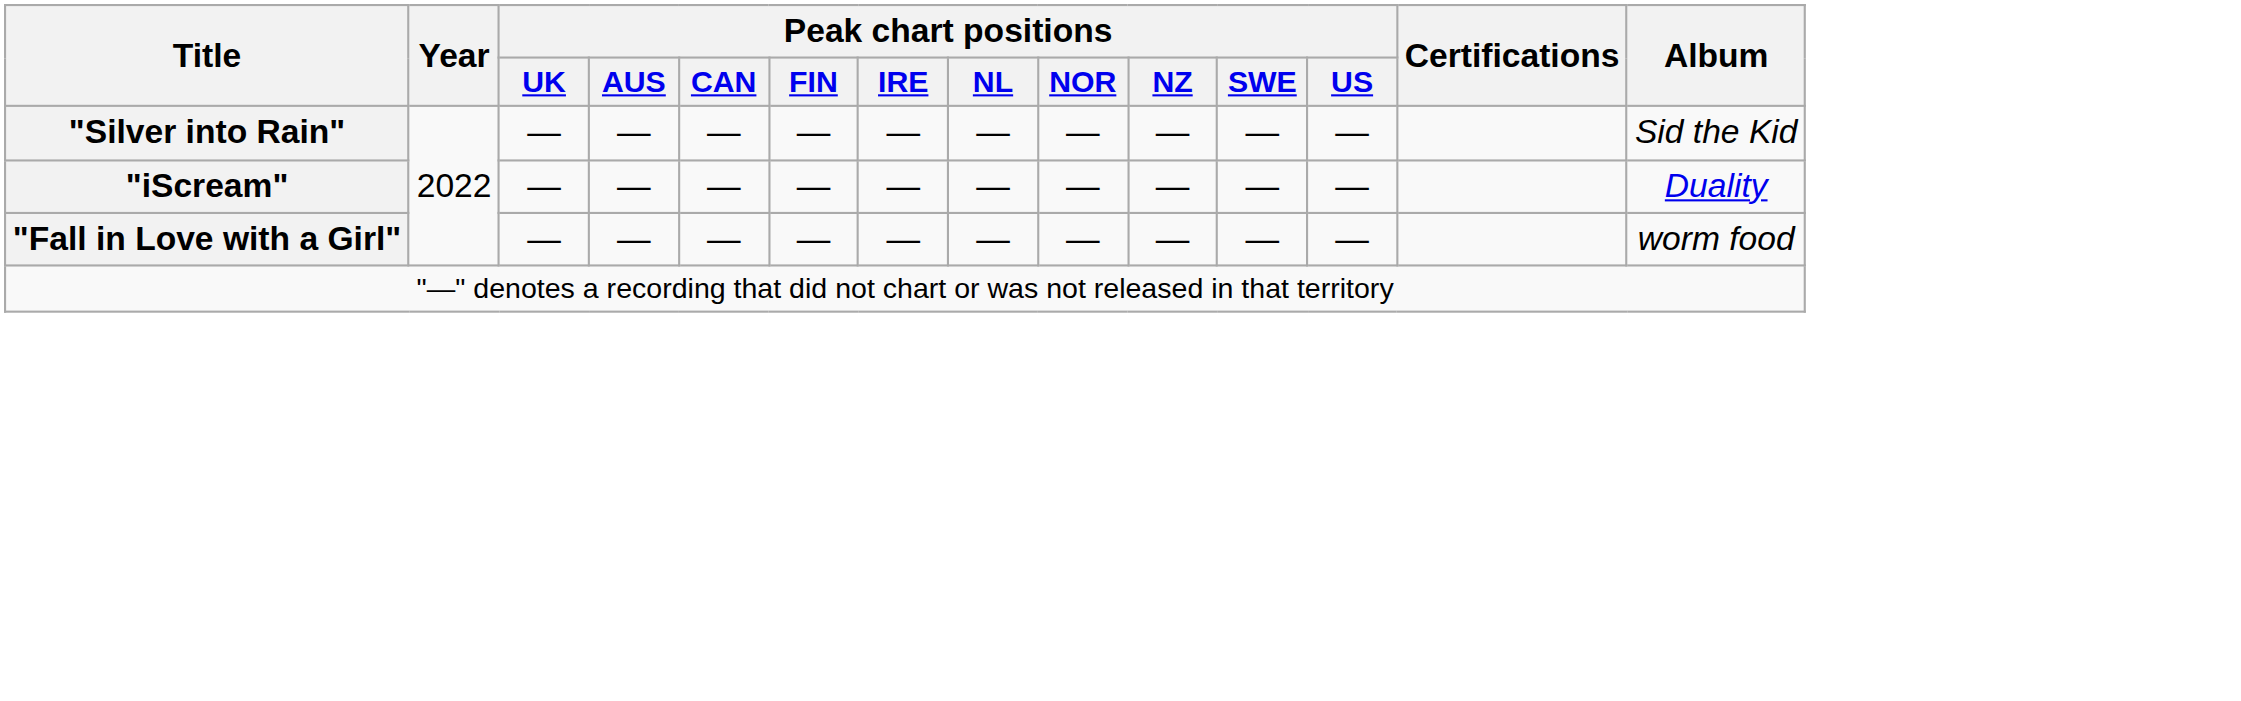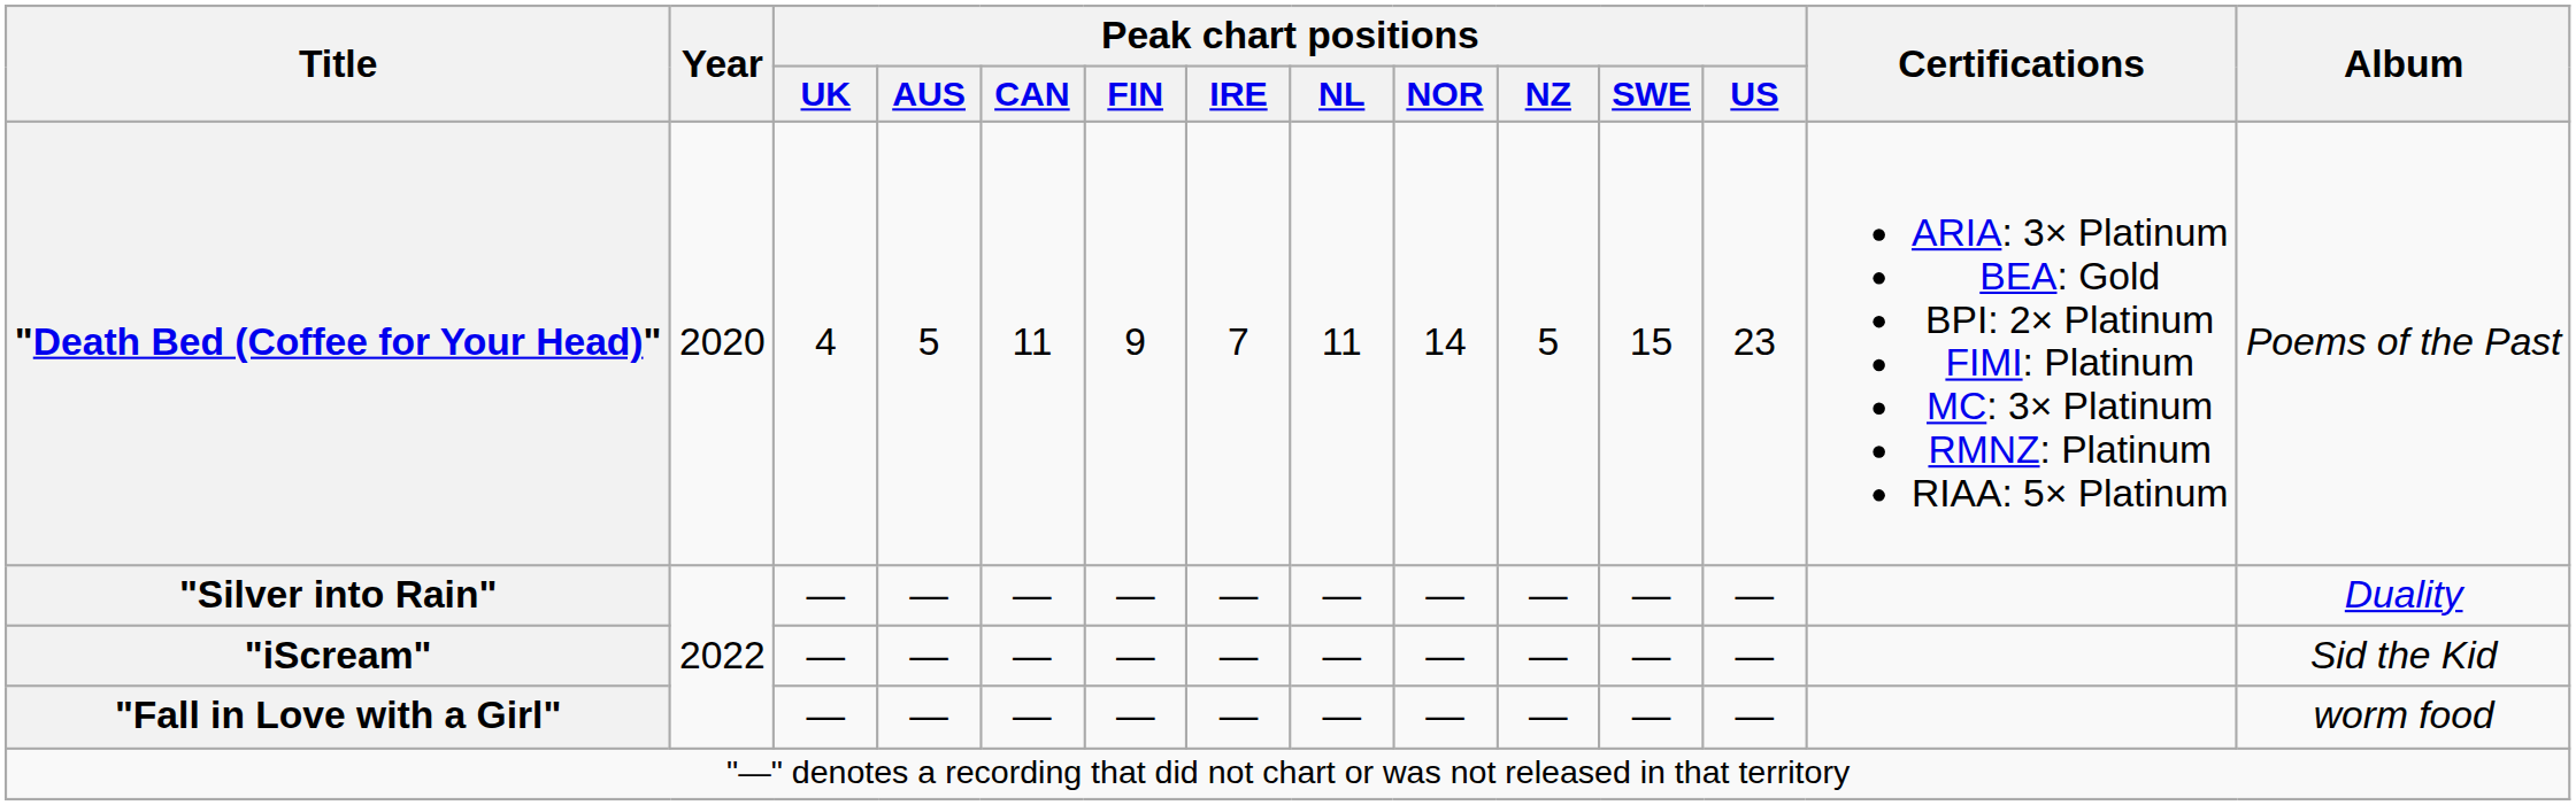+ row: "Death Bed (Coffee for Your Head)" | 2020 | 4 | 5 | 11 | 9 | 7 | 11 | 14 | 5 | 15 | 23 | ARIA: 3× Platinum BEA: Gold BPI: 2× Platinum FIMI: Platinum MC: 3× Platinum RMNZ: Platinum RIAA: 5× Platinum | Poems of the Past
"Silver into Rain" | Album: Sid the Kid -> Duality
"iScream" | Album: Duality -> Sid the Kid
